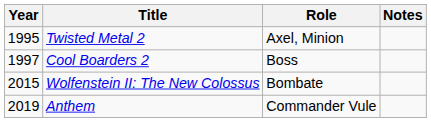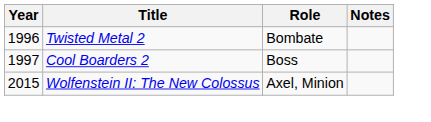Twisted Metal 2 | Year: 1995 -> 1996
Twisted Metal 2 | Role: Axel, Minion -> Bombate
Wolfenstein II: The New Colossus | Role: Bombate -> Axel, Minion
- row: 2019 | Anthem | Commander Vule
